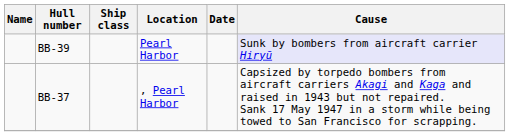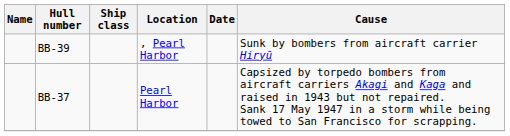BB-39 | Location: Pearl Harbor -> , Pearl Harbor
BB-39 | Cause: lavender background -> no background
BB-37 | Location: , Pearl Harbor -> Pearl Harbor
